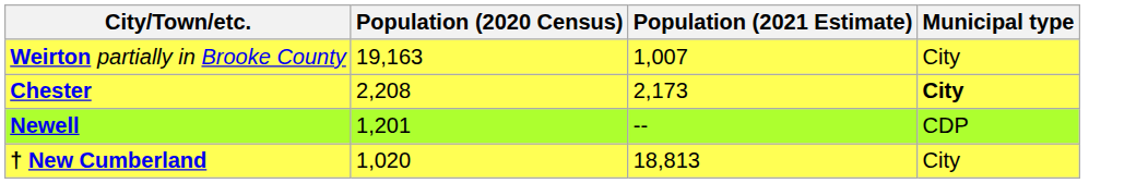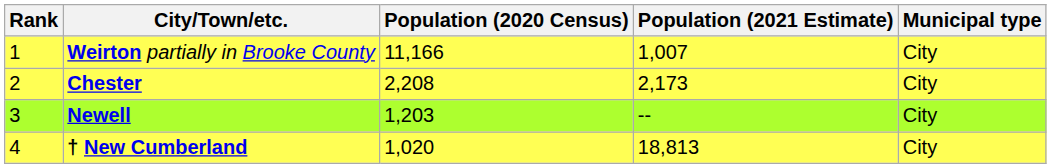+ column: Rank | 1 | 2 | 3 | 4
Weirton partially in Brooke County | Population (2020 Census): 19,163 -> 11,166
Chester | Municipal type: bold -> normal
Newell | Population (2020 Census): 1,201 -> 1,203
Newell | Municipal type: CDP -> City
